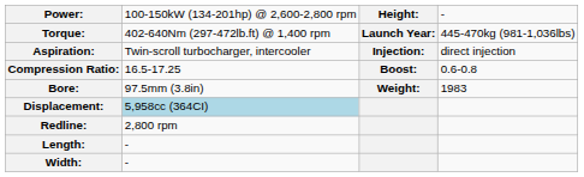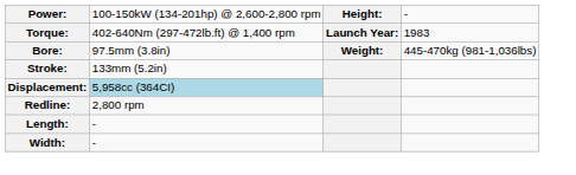Torque: | column 4: 445-470kg (981-1,036lbs) -> 1983
- row: Aspiration: | Twin-scroll turbocharger, intercooler | Injection: | direct injection
- row: Compression Ratio: | 16.5-17.25 | Boost: | 0.6-0.8
Bore: | column 4: 1983 -> 445-470kg (981-1,036lbs)
+ row: Stroke: | 133mm (5.2in)
